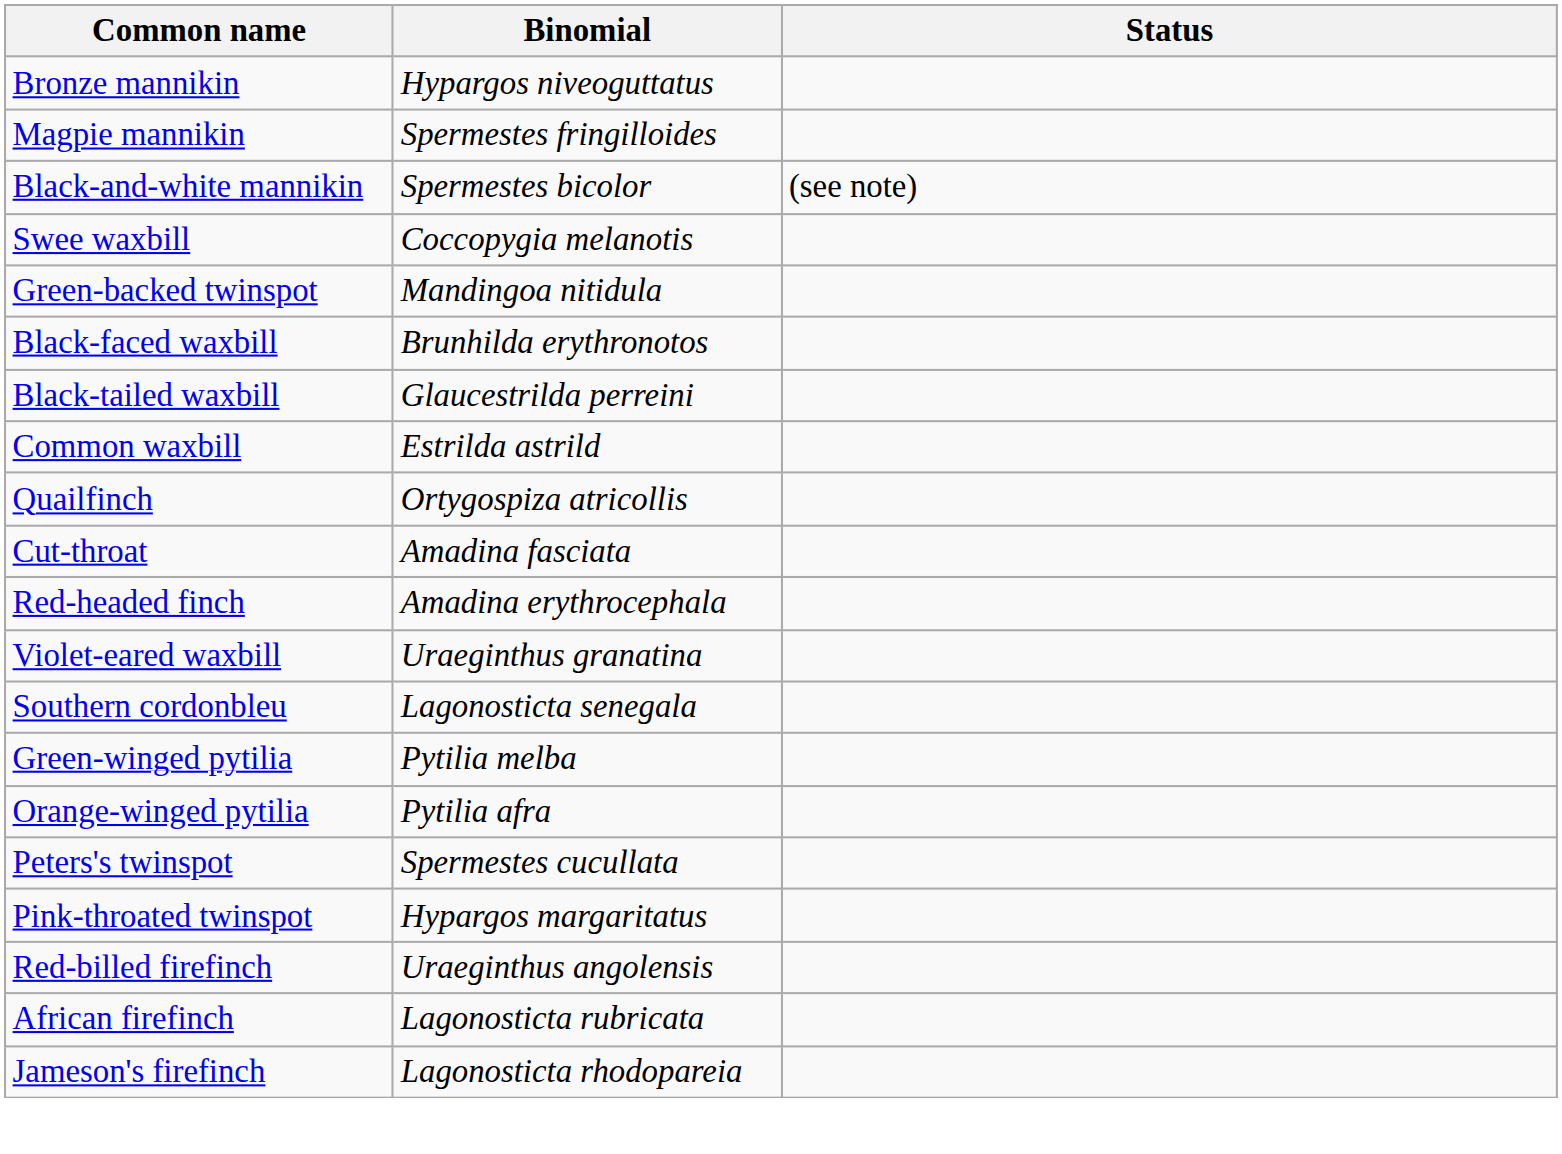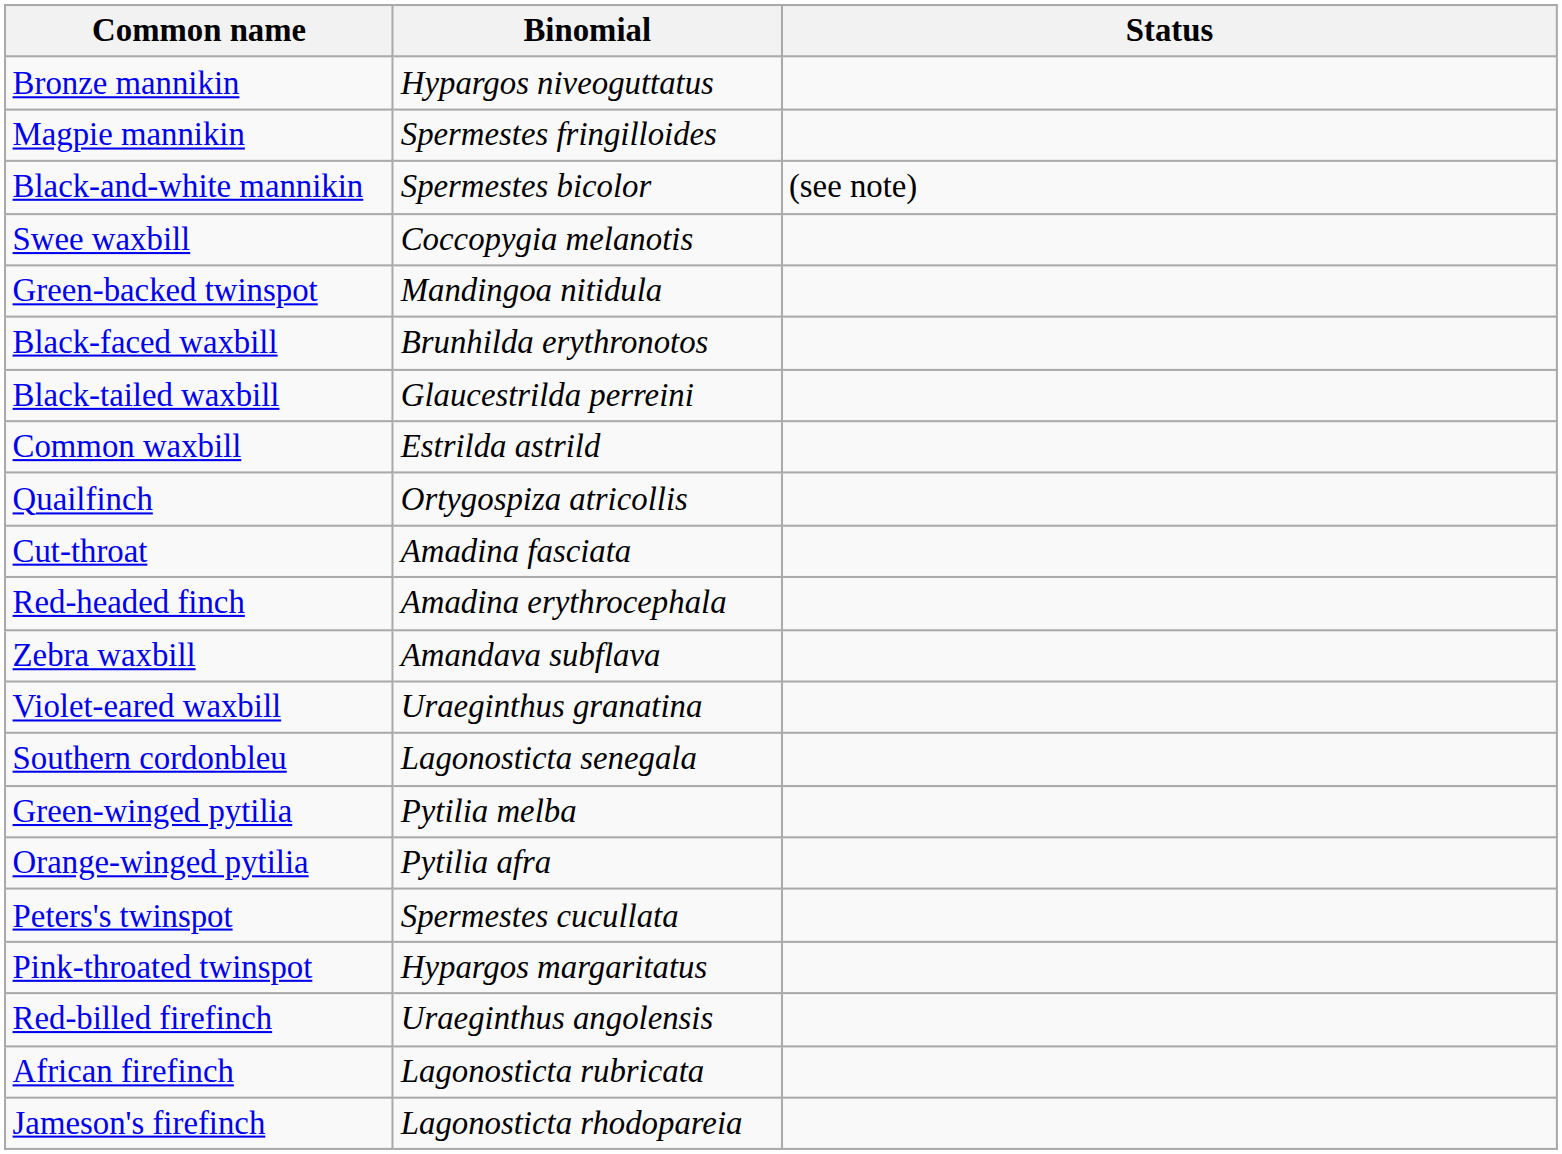+ row: Zebra waxbill | Amandava subflava
